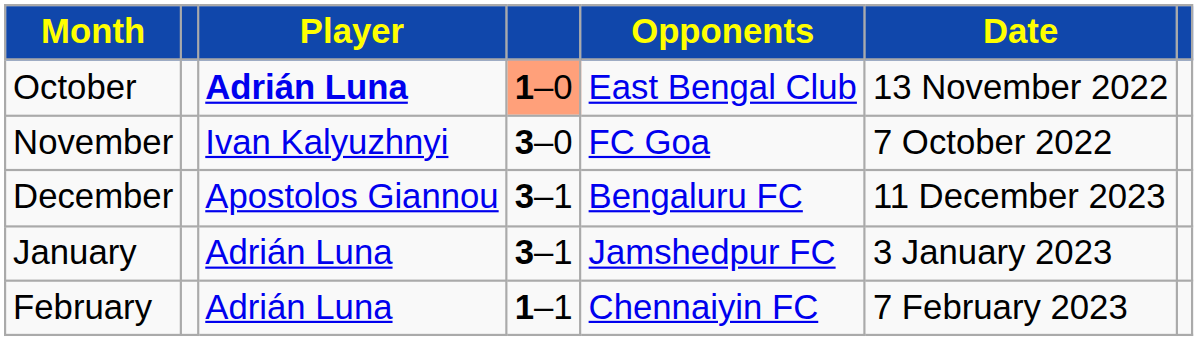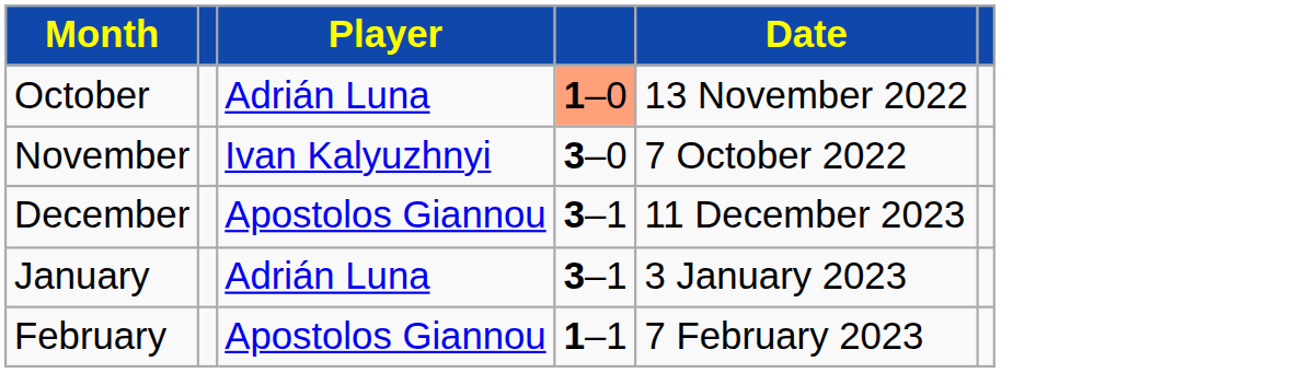- column: Opponents | East Bengal Club | FC Goa | Bengaluru FC | Jamshedpur FC | Chennaiyin FC
October | Player: bold -> normal
February | Player: Adrián Luna -> Apostolos Giannou
